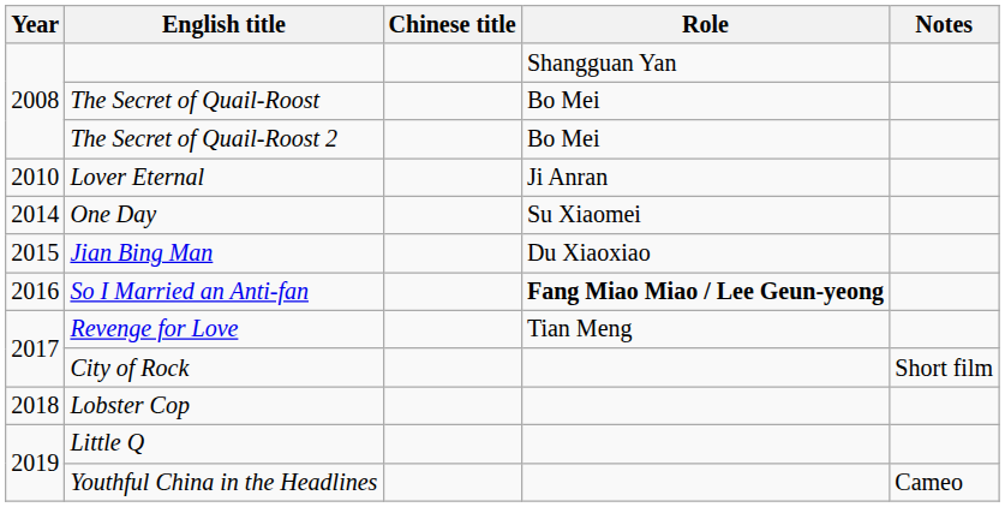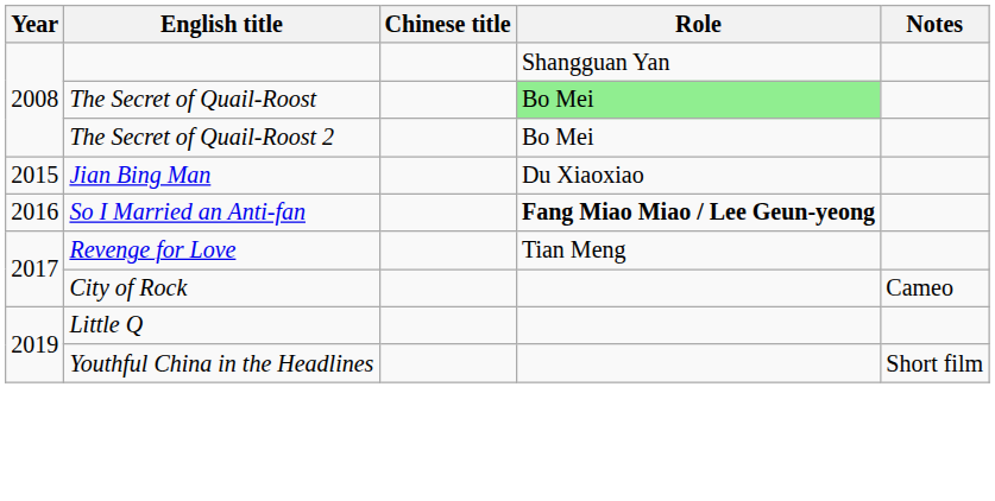The Secret of Quail-Roost | Role: no background -> lightgreen background
- row: 2010 | Lover Eternal | Ji Anran
- row: 2014 | One Day | Su Xiaomei
City of Rock | Notes: Short film -> Cameo
- row: 2018 | Lobster Cop
Youthful China in the Headlines | Notes: Cameo -> Short film
